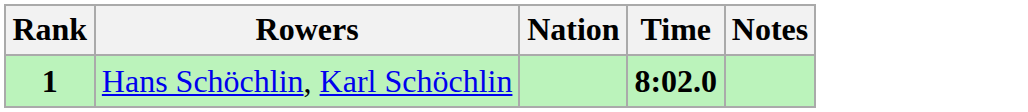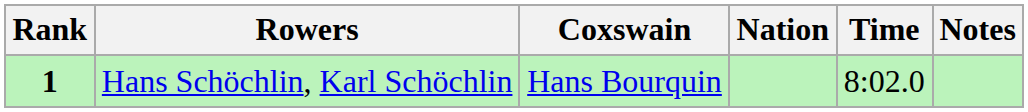+ column: Coxswain | Hans Bourquin
Hans Schöchlin, Karl Schöchlin | Time: bold -> normal
